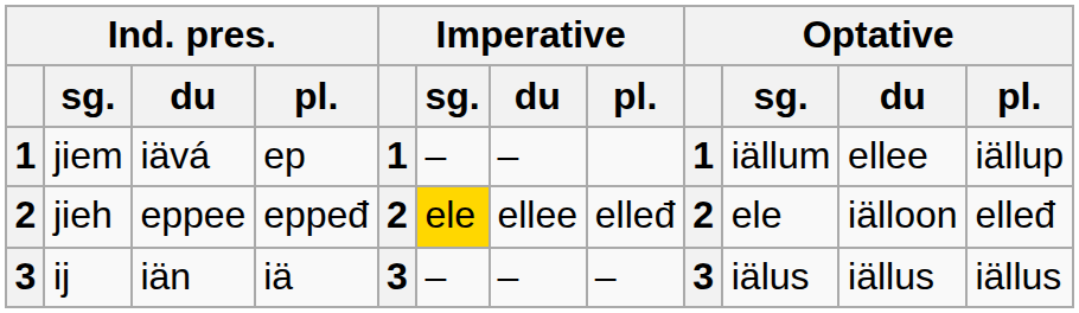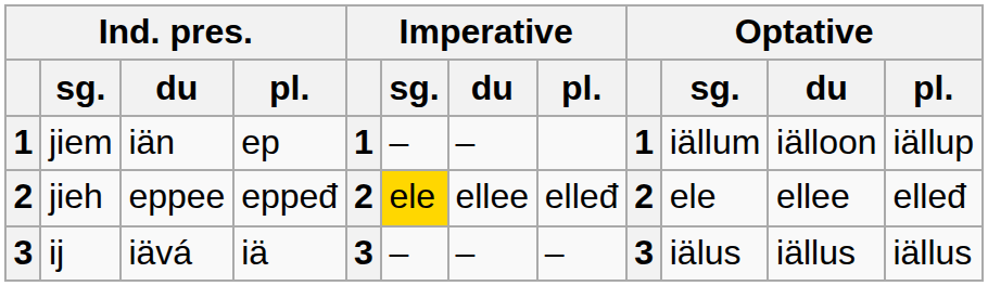jiem | Ind. pres. / du: iävá -> iän
jiem | Optative / du: ellee -> iälloon
jieh | Optative / du: iälloon -> ellee
ij | Ind. pres. / du: iän -> iävá
